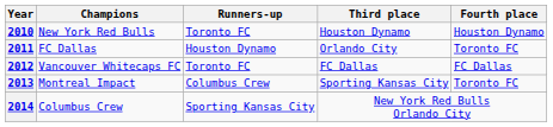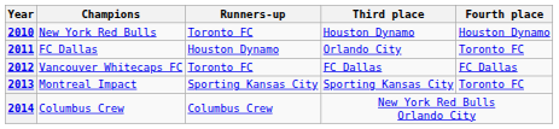2013 | Runners-up: Columbus Crew -> Sporting Kansas City
2014 | Runners-up: Sporting Kansas City -> Columbus Crew
